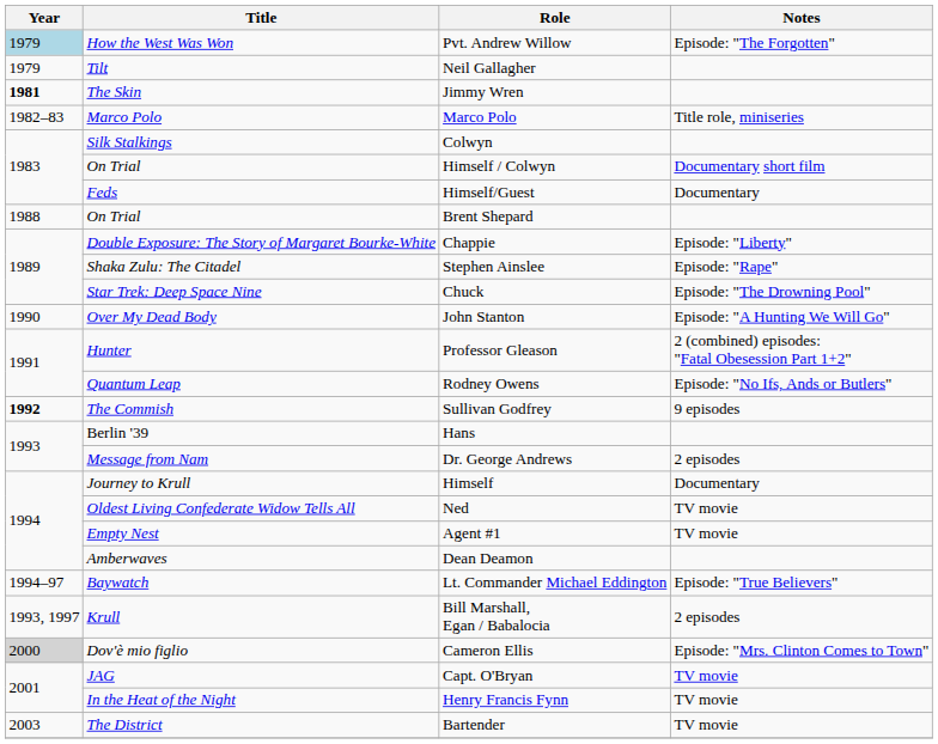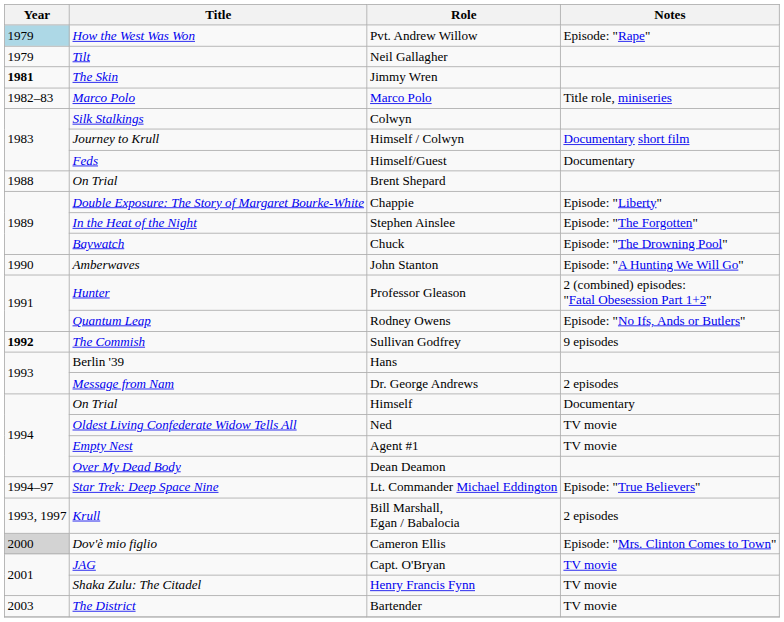Pvt. Andrew Willow | Notes: Episode: "The Forgotten" -> Episode: "Rape"
Himself / Colwyn | Title: On Trial -> Journey to Krull
Stephen Ainslee | Title: Shaka Zulu: The Citadel -> In the Heat of the Night
Stephen Ainslee | Notes: Episode: "Rape" -> Episode: "The Forgotten"
Chuck | Title: Star Trek: Deep Space Nine -> Baywatch
John Stanton | Title: Over My Dead Body -> Amberwaves
Himself | Title: Journey to Krull -> On Trial
Dean Deamon | Title: Amberwaves -> Over My Dead Body
Lt. Commander Michael Eddington | Title: Baywatch -> Star Trek: Deep Space Nine
Henry Francis Fynn | Title: In the Heat of the Night -> Shaka Zulu: The Citadel
